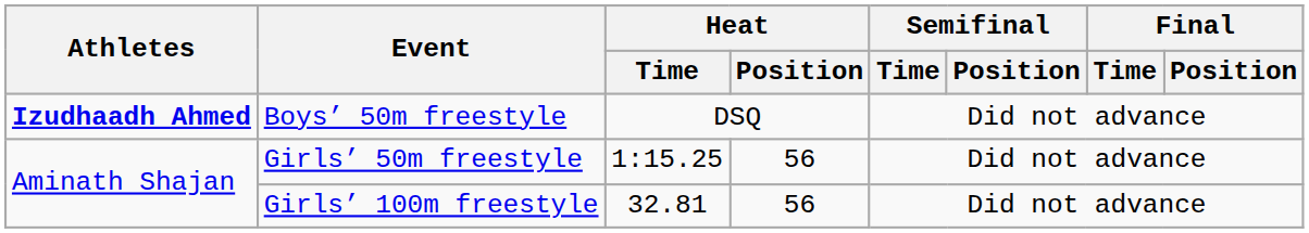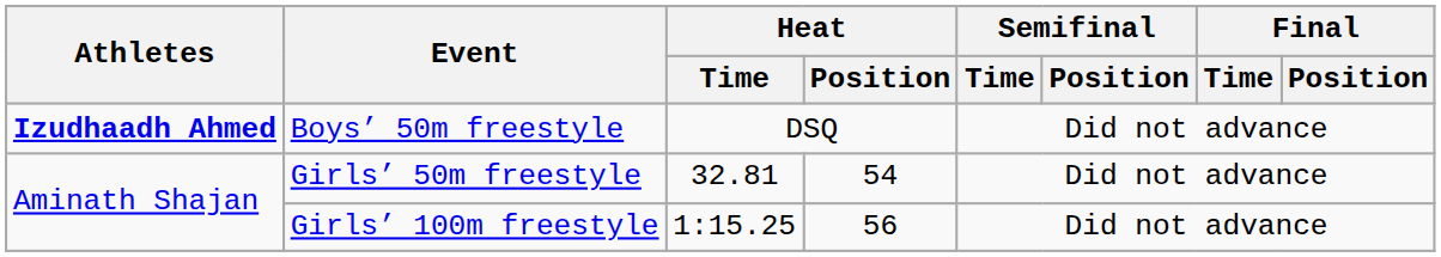Girls’ 50m freestyle | Heat / Time: 1:15.25 -> 32.81
Girls’ 50m freestyle | Heat / Position: 56 -> 54
Girls’ 100m freestyle | Heat / Time: 32.81 -> 1:15.25
